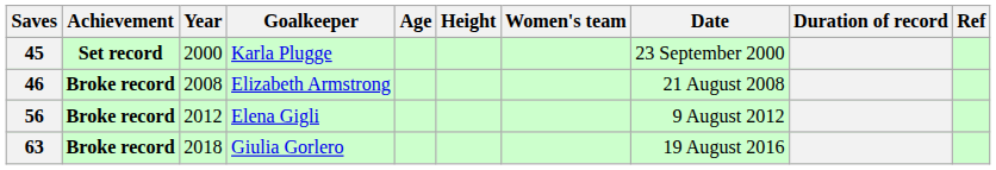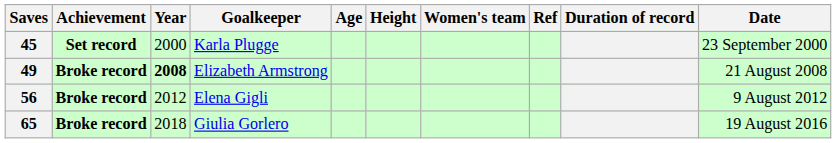columns swapped: Date <-> Ref
Elizabeth Armstrong | Saves: 46 -> 49
Elizabeth Armstrong | Year: normal -> bold
Giulia Gorlero | Saves: 63 -> 65
